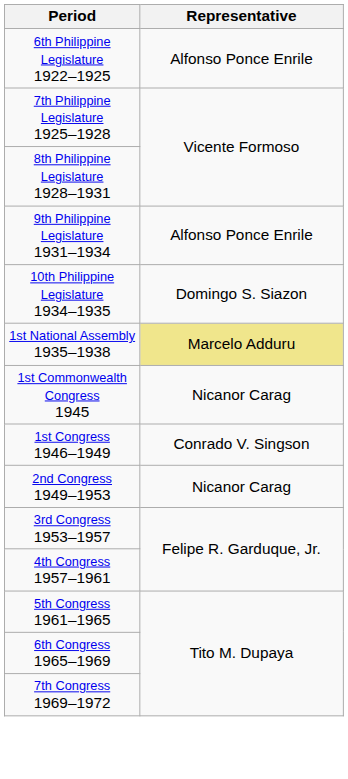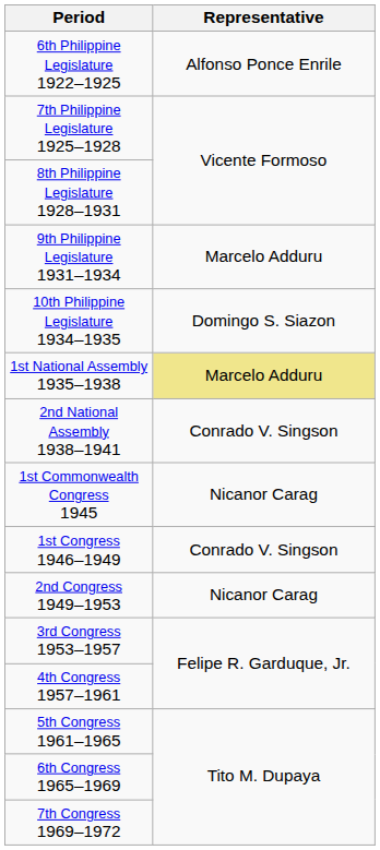9th Philippine Legislature 1931–1934 | Representative: Alfonso Ponce Enrile -> Marcelo Adduru
+ row: 2nd National Assembly 1938–1941 | Conrado V. Singson
